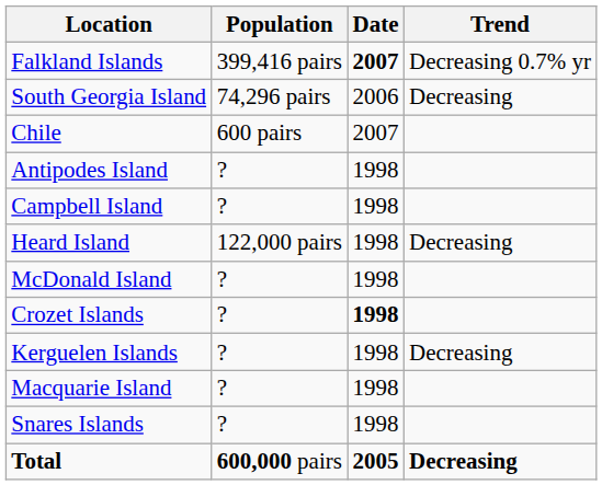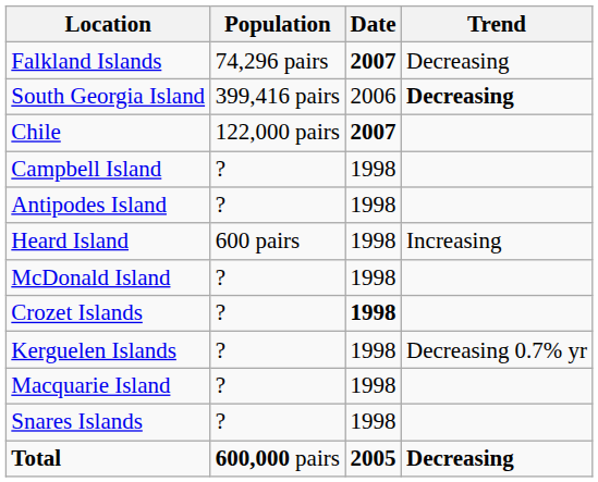Falkland Islands | Population: 399,416 pairs -> 74,296 pairs
Falkland Islands | Trend: Decreasing 0.7% yr -> Decreasing
South Georgia Island | Population: 74,296 pairs -> 399,416 pairs
South Georgia Island | Trend: normal -> bold
Chile | Population: 600 pairs -> 122,000 pairs
Chile | Date: normal -> bold
rows swapped: Antipodes Island <-> Campbell Island
Heard Island | Population: 122,000 pairs -> 600 pairs
Heard Island | Trend: Decreasing -> Increasing
Kerguelen Islands | Trend: Decreasing -> Decreasing 0.7% yr
